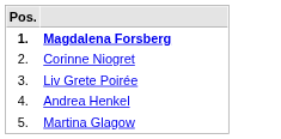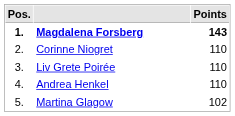+ column: Points | 143 | 110 | 110 | 110 | 102
